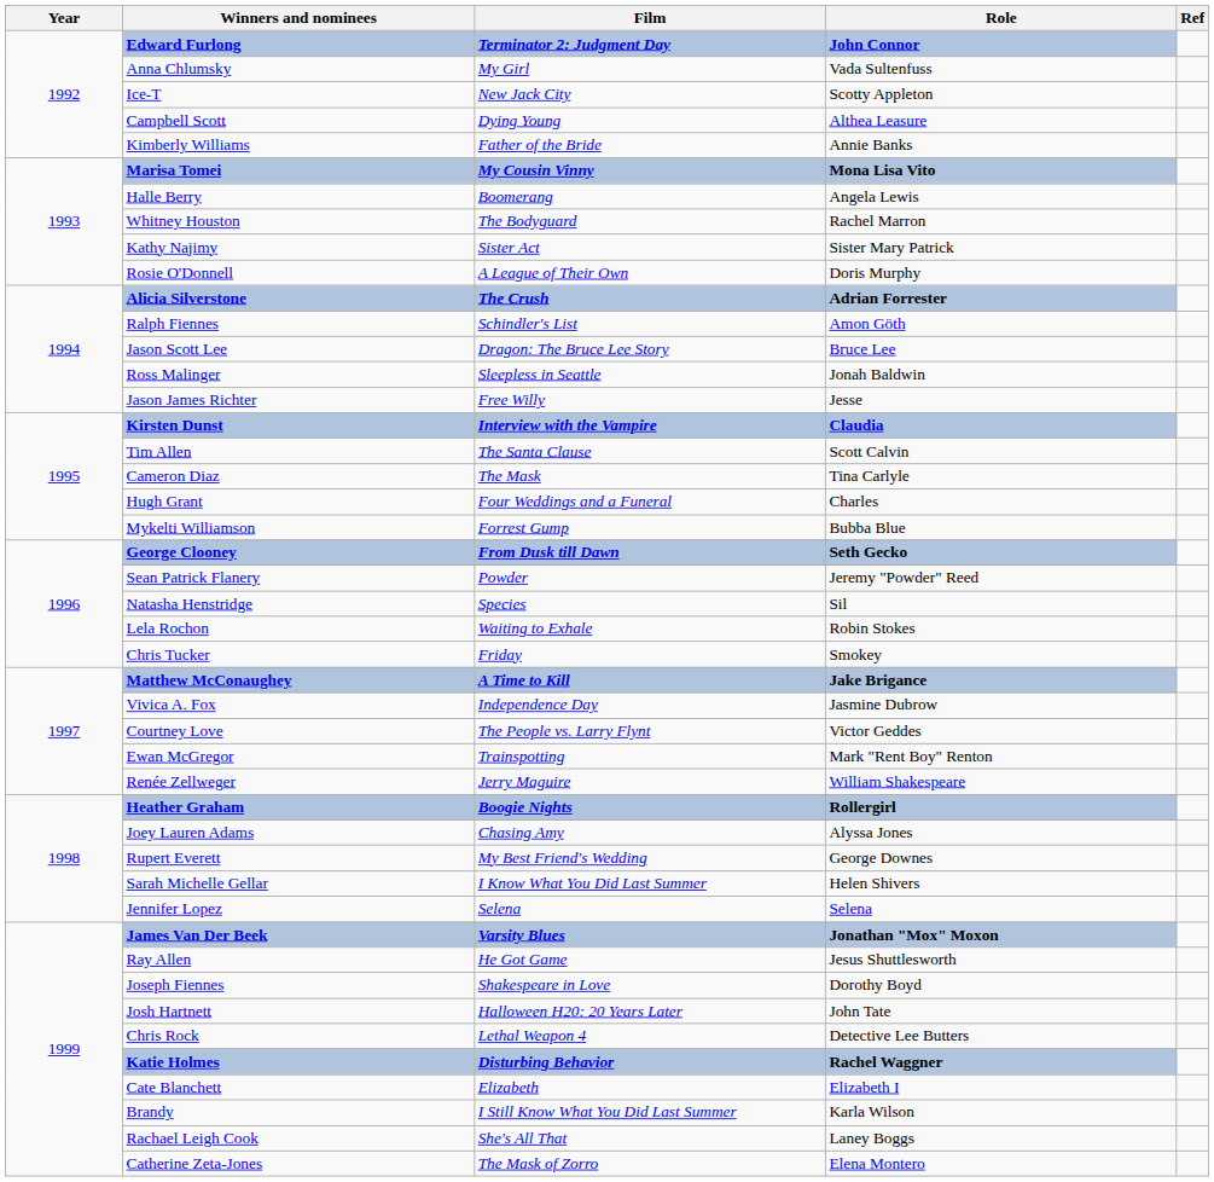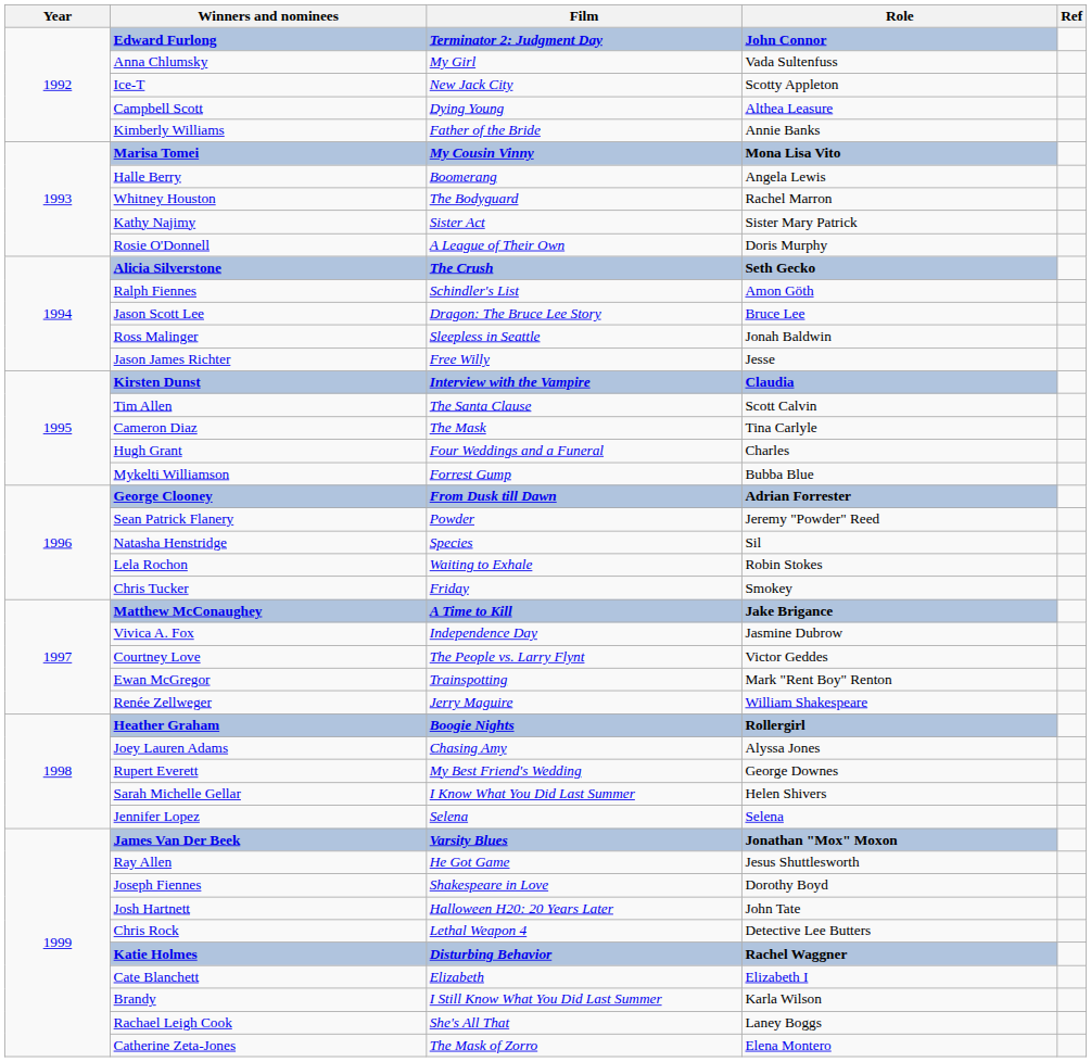Alicia Silverstone | Role: Adrian Forrester -> Seth Gecko
George Clooney | Role: Seth Gecko -> Adrian Forrester
